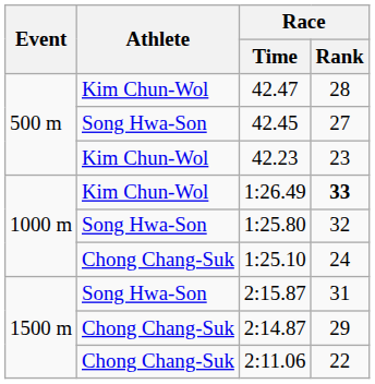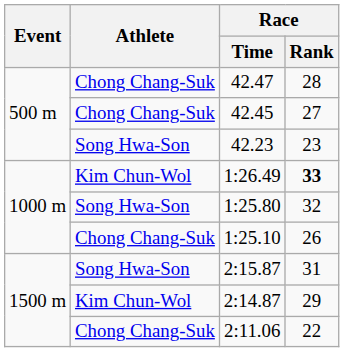42.47 | Athlete: Kim Chun-Wol -> Chong Chang-Suk
42.45 | Athlete: Song Hwa-Son -> Chong Chang-Suk
42.23 | Athlete: Kim Chun-Wol -> Song Hwa-Son
1:25.10 | Race / Rank: 24 -> 26
2:14.87 | Athlete: Chong Chang-Suk -> Kim Chun-Wol
